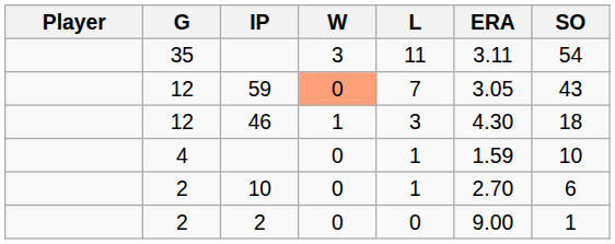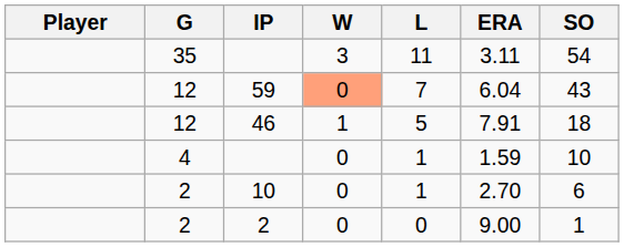59 | ERA: 3.05 -> 6.04
46 | L: 3 -> 5
46 | ERA: 4.30 -> 7.91
